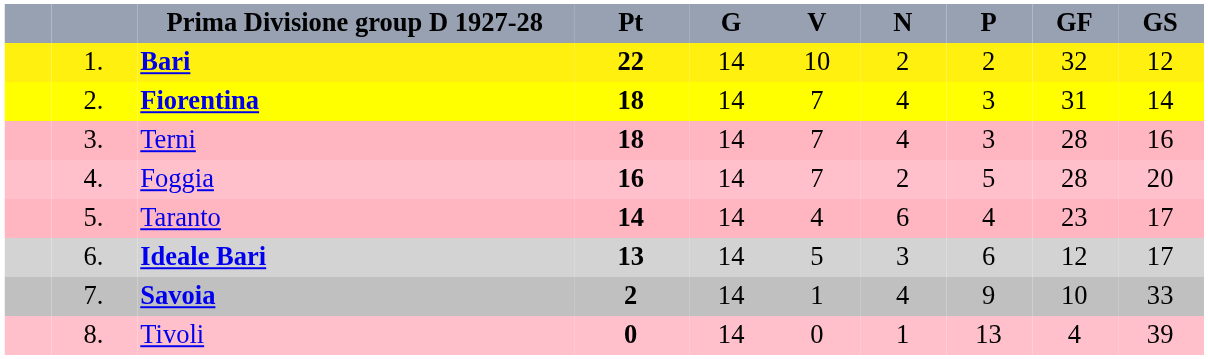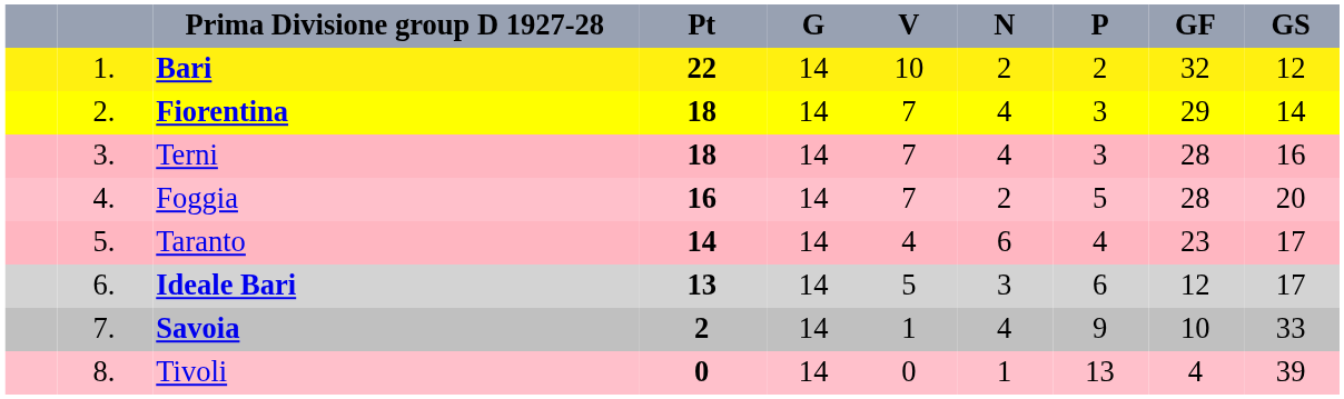Fiorentina | GF: 31 -> 29
